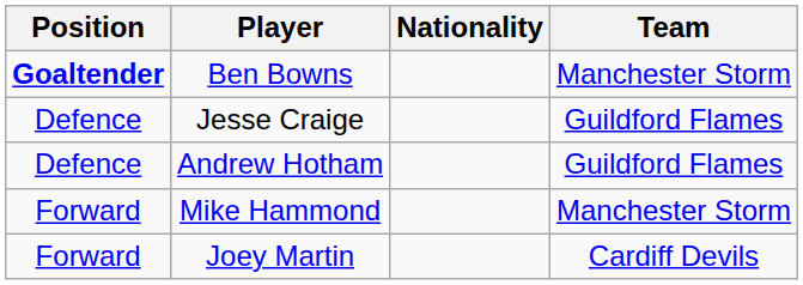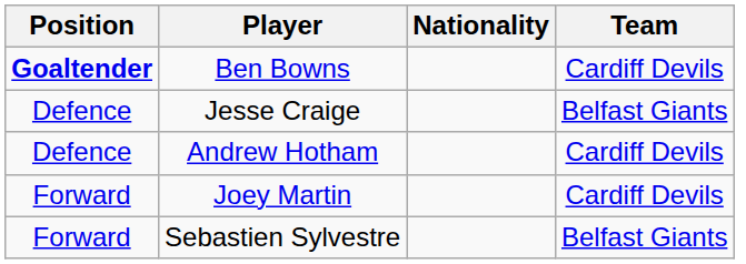Ben Bowns | Team: Manchester Storm -> Cardiff Devils
Jesse Craige | Team: Guildford Flames -> Belfast Giants
Andrew Hotham | Team: Guildford Flames -> Cardiff Devils
- row: Forward | Mike Hammond | Manchester Storm
+ row: Forward | Sebastien Sylvestre | Belfast Giants
